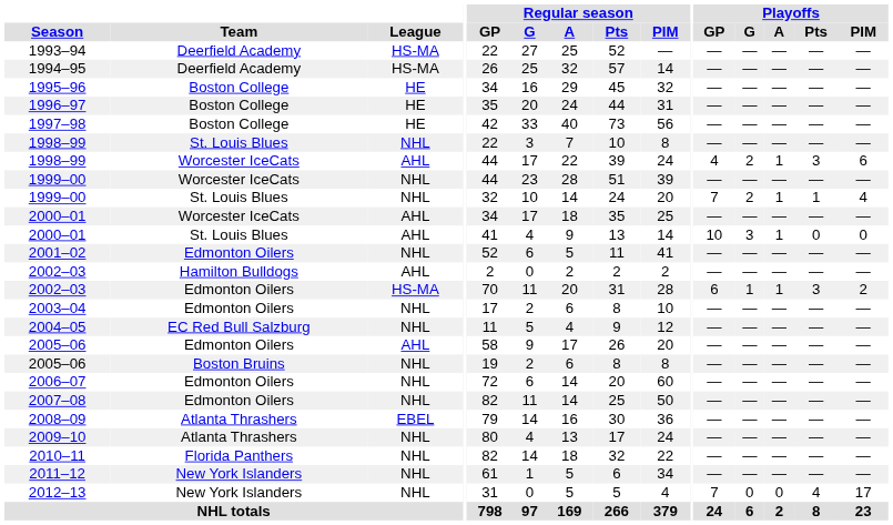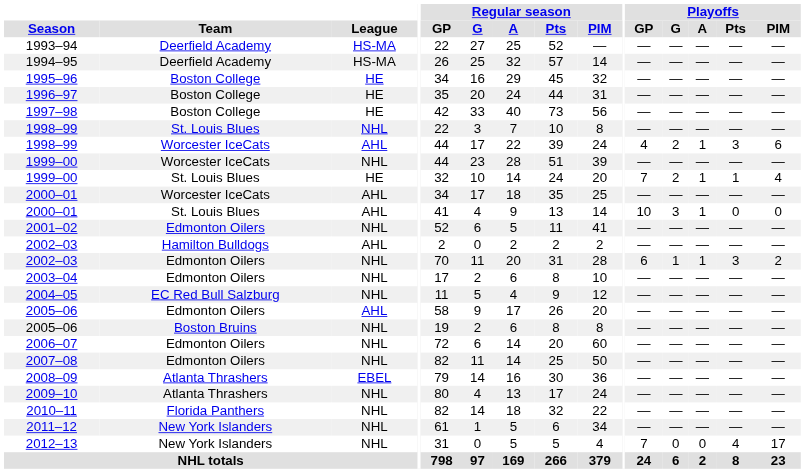1999–00 / St. Louis Blues | League: NHL -> HE
2002–03 / Edmonton Oilers | League: HS-MA -> NHL
